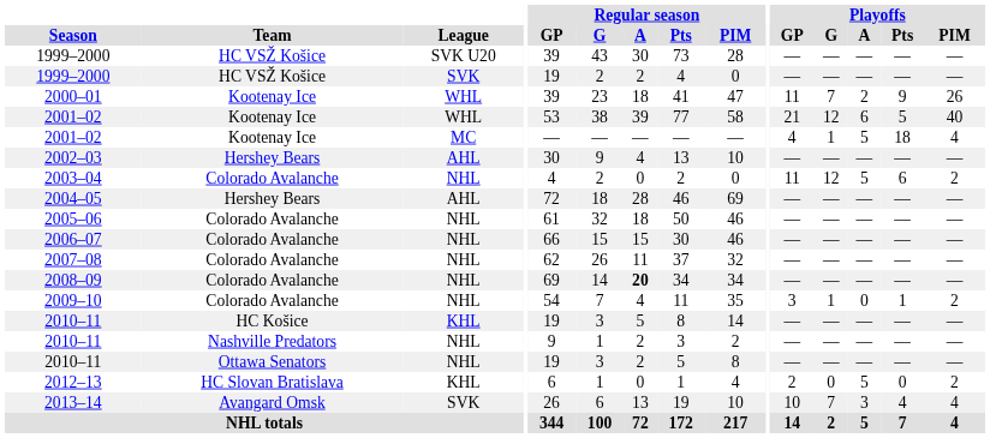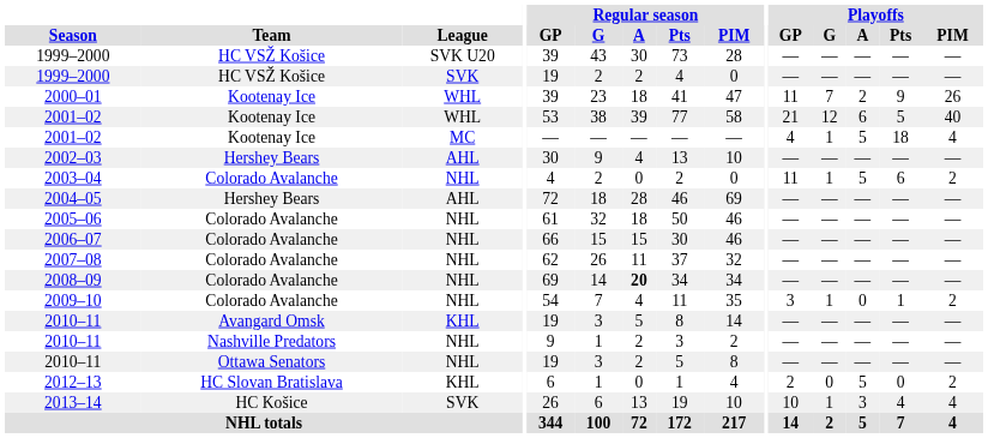2003–04 | Playoffs / G: 12 -> 1
2010–11 / KHL | Team: HC Košice -> Avangard Omsk
2013–14 | Team: Avangard Omsk -> HC Košice
2013–14 | Playoffs / G: 7 -> 1
